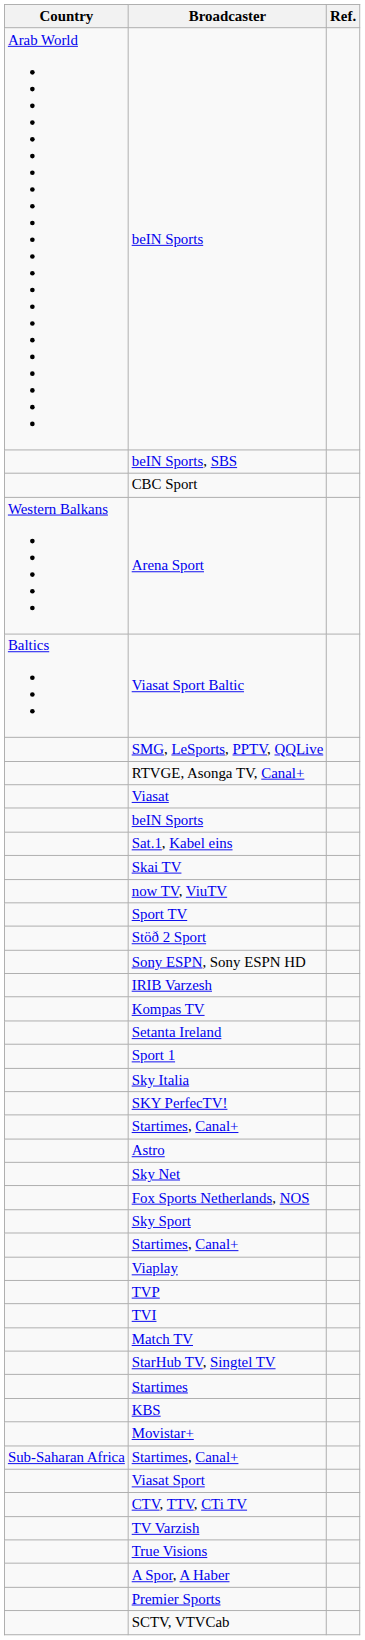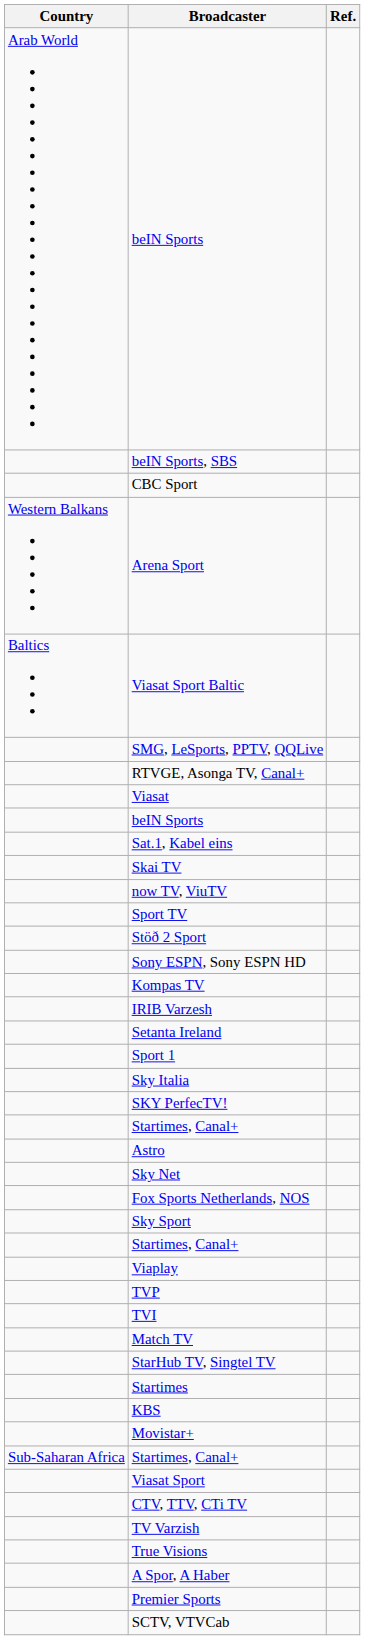rows swapped: Kompas TV <-> IRIB Varzesh
